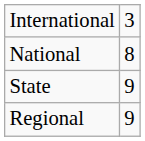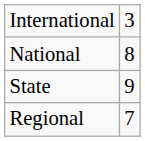Regional | column 2: 9 -> 7
